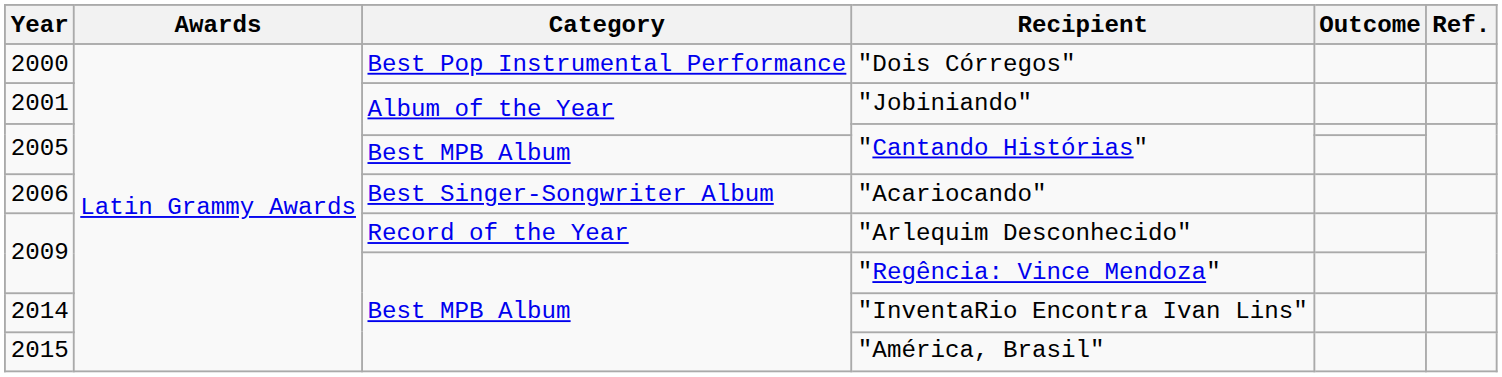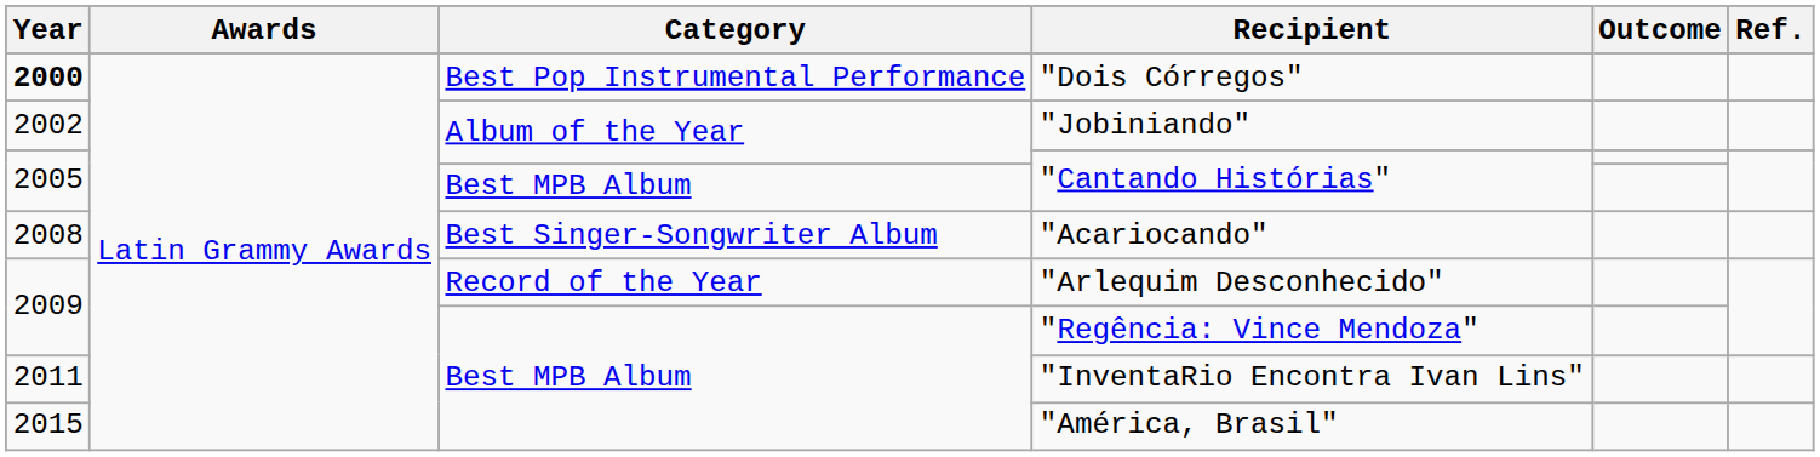"Dois Córregos" | Year: normal -> bold
"Jobiniando" | Year: 2001 -> 2002
"Acariocando" | Year: 2006 -> 2008
"InventaRio Encontra Ivan Lins" | Year: 2014 -> 2011
